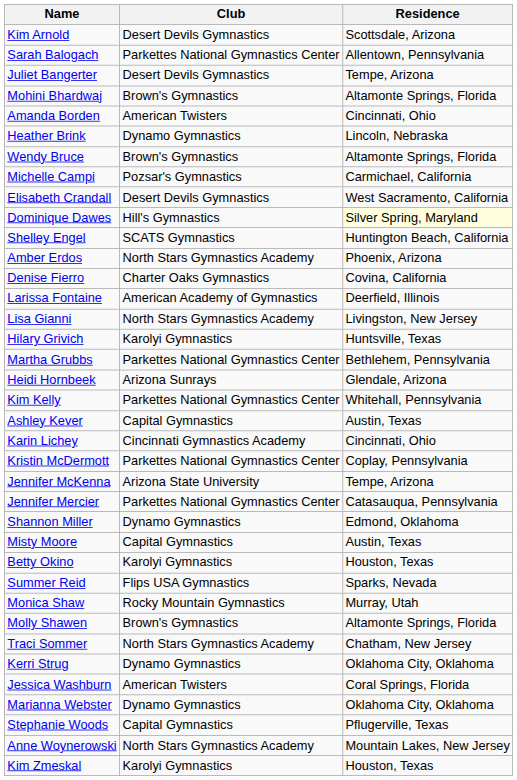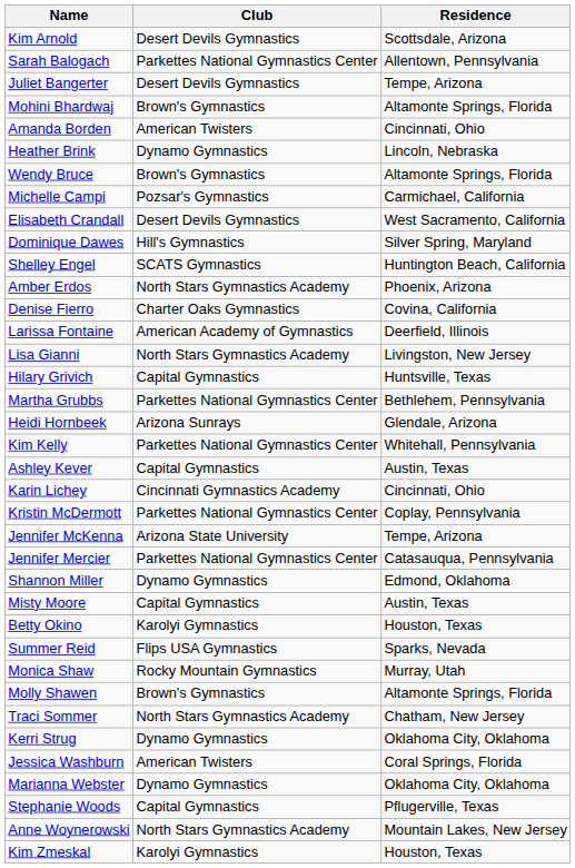Dominique Dawes | Residence: lightyellow background -> no background
Hilary Grivich | Club: Karolyi Gymnastics -> Capital Gymnastics
